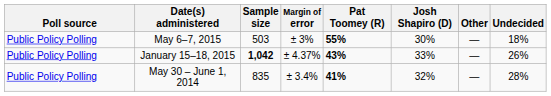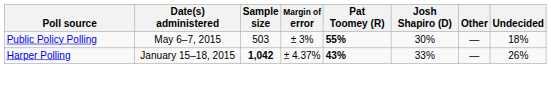January 15–18, 2015 | Poll source: Public Policy Polling -> Harper Polling
- row: Public Policy Polling | May 30 – June 1, 2014 | 835 | ± 3.4% | 41% | 32% | — | 28%
